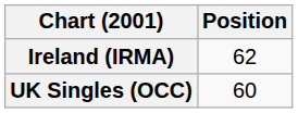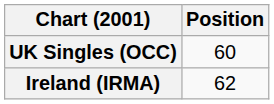rows swapped: Ireland (IRMA) <-> UK Singles (OCC)
